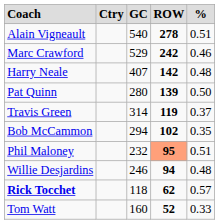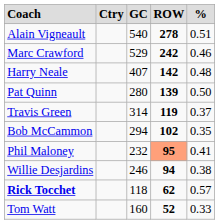Phil Maloney | column 5: 0.51 -> 0.41
Willie Desjardins | column 5: 0.48 -> 0.38
